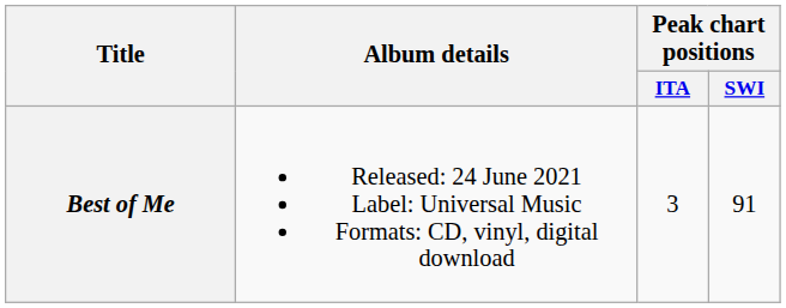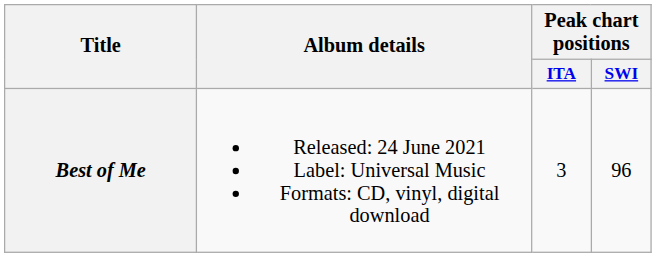Best of Me | Peak chart positions / SWI: 91 -> 96
